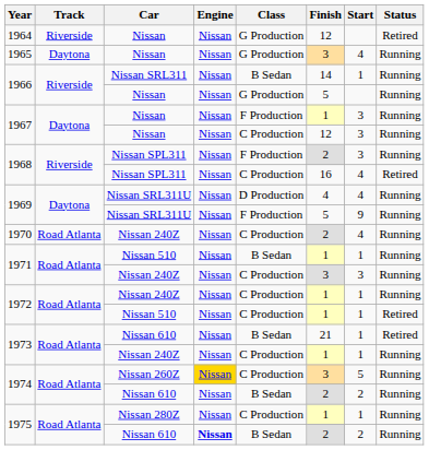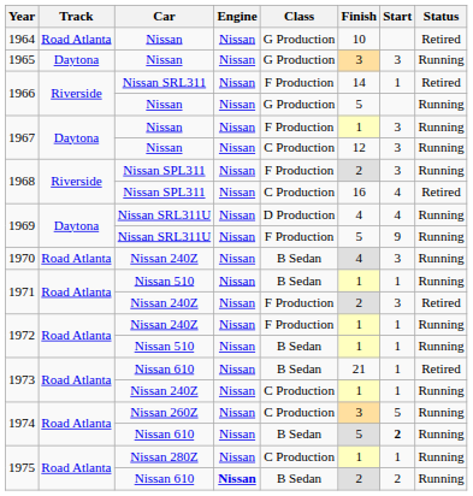1964 | Track: Riverside -> Road Atlanta
1964 | Finish: 12 -> 10
1965 | Start: 4 -> 3
1966 / Nissan SRL311 | Class: B Sedan -> F Production
1966 / Nissan SRL311 | Status: Running -> Retired
1970 | Class: C Production -> B Sedan
1970 | Finish: 2 -> 4
1970 | Start: 4 -> 3
1971 / Nissan 240Z | Class: C Production -> F Production
1971 / Nissan 240Z | Finish: 3 -> 2
1971 / Nissan 240Z | Status: Running -> Retired
1972 / Nissan 240Z | Class: C Production -> F Production
1972 / Nissan 510 | Class: C Production -> B Sedan
1972 / Nissan 510 | Status: Retired -> Running
1974 / Nissan 260Z | Engine: gold background -> no background
1974 / Nissan 610 | Finish: 2 -> 5
1974 / Nissan 610 | Start: normal -> bold
